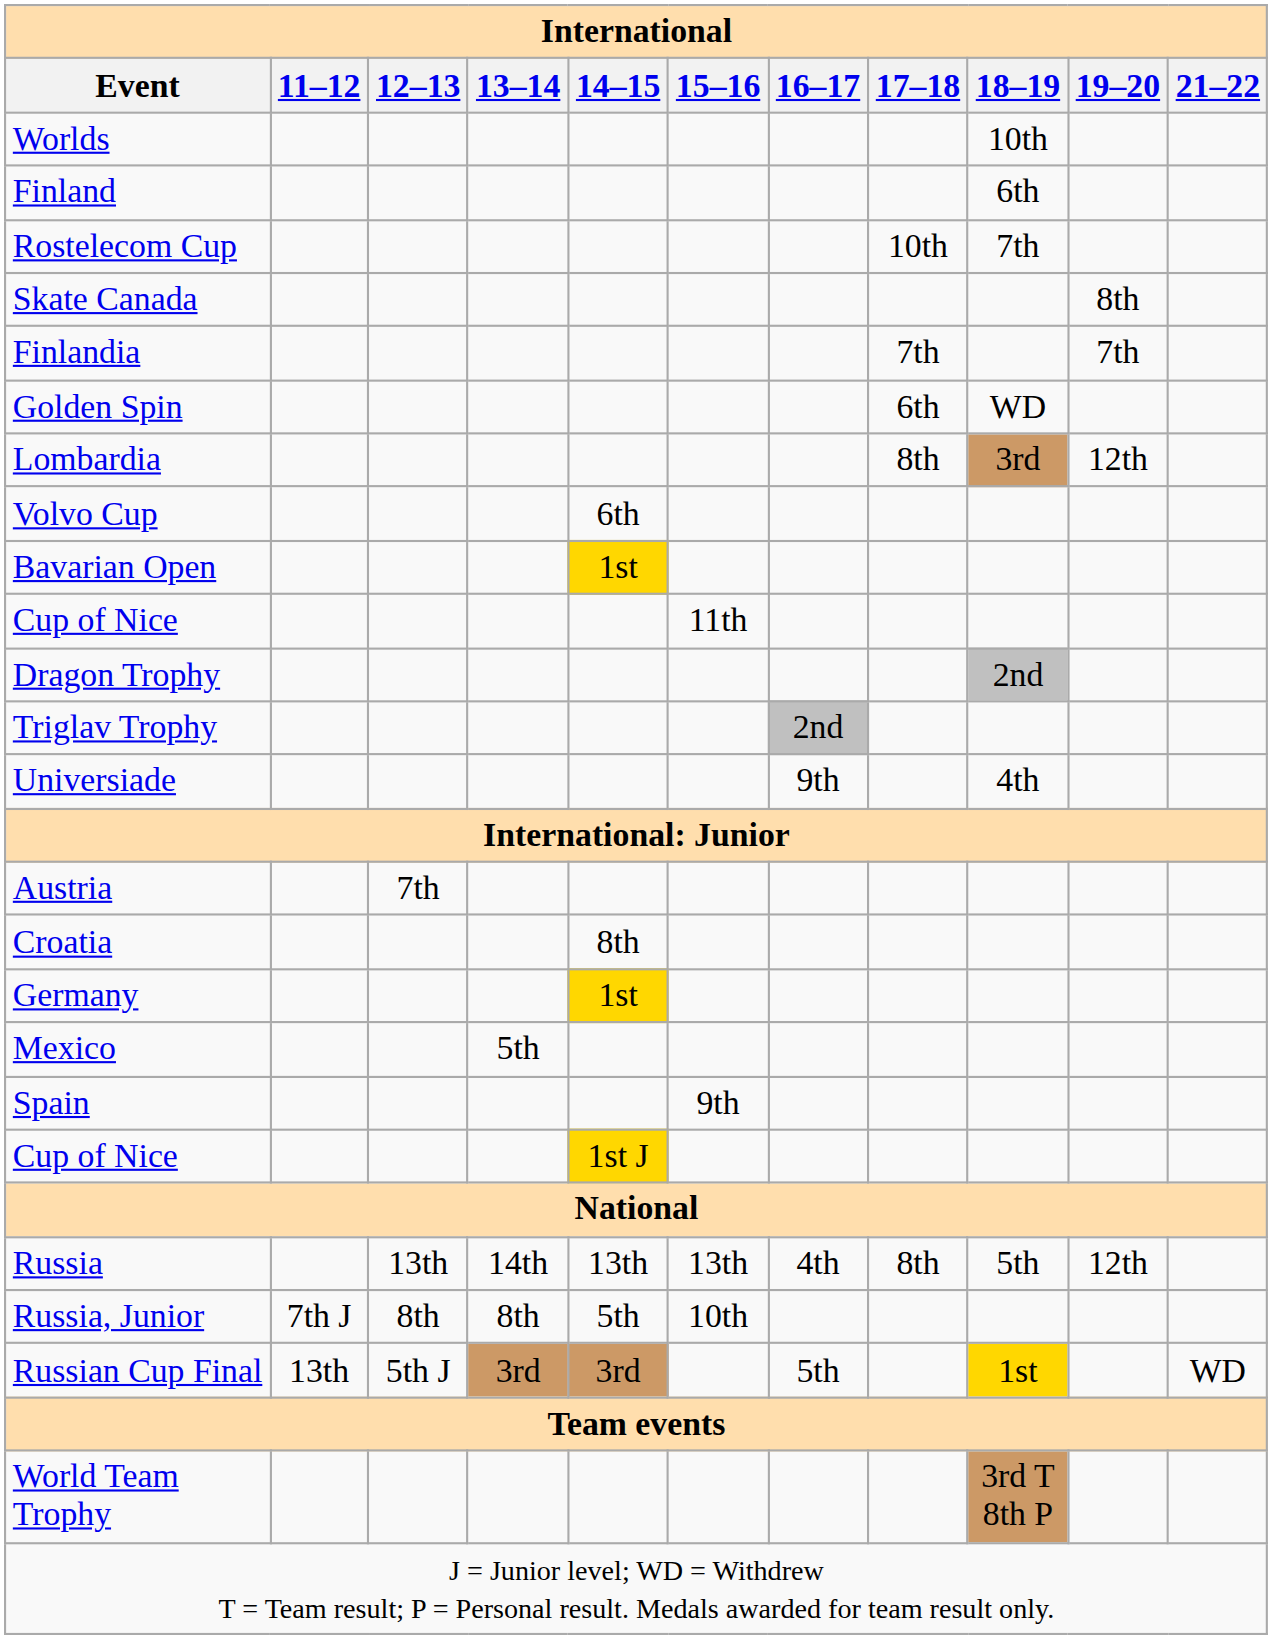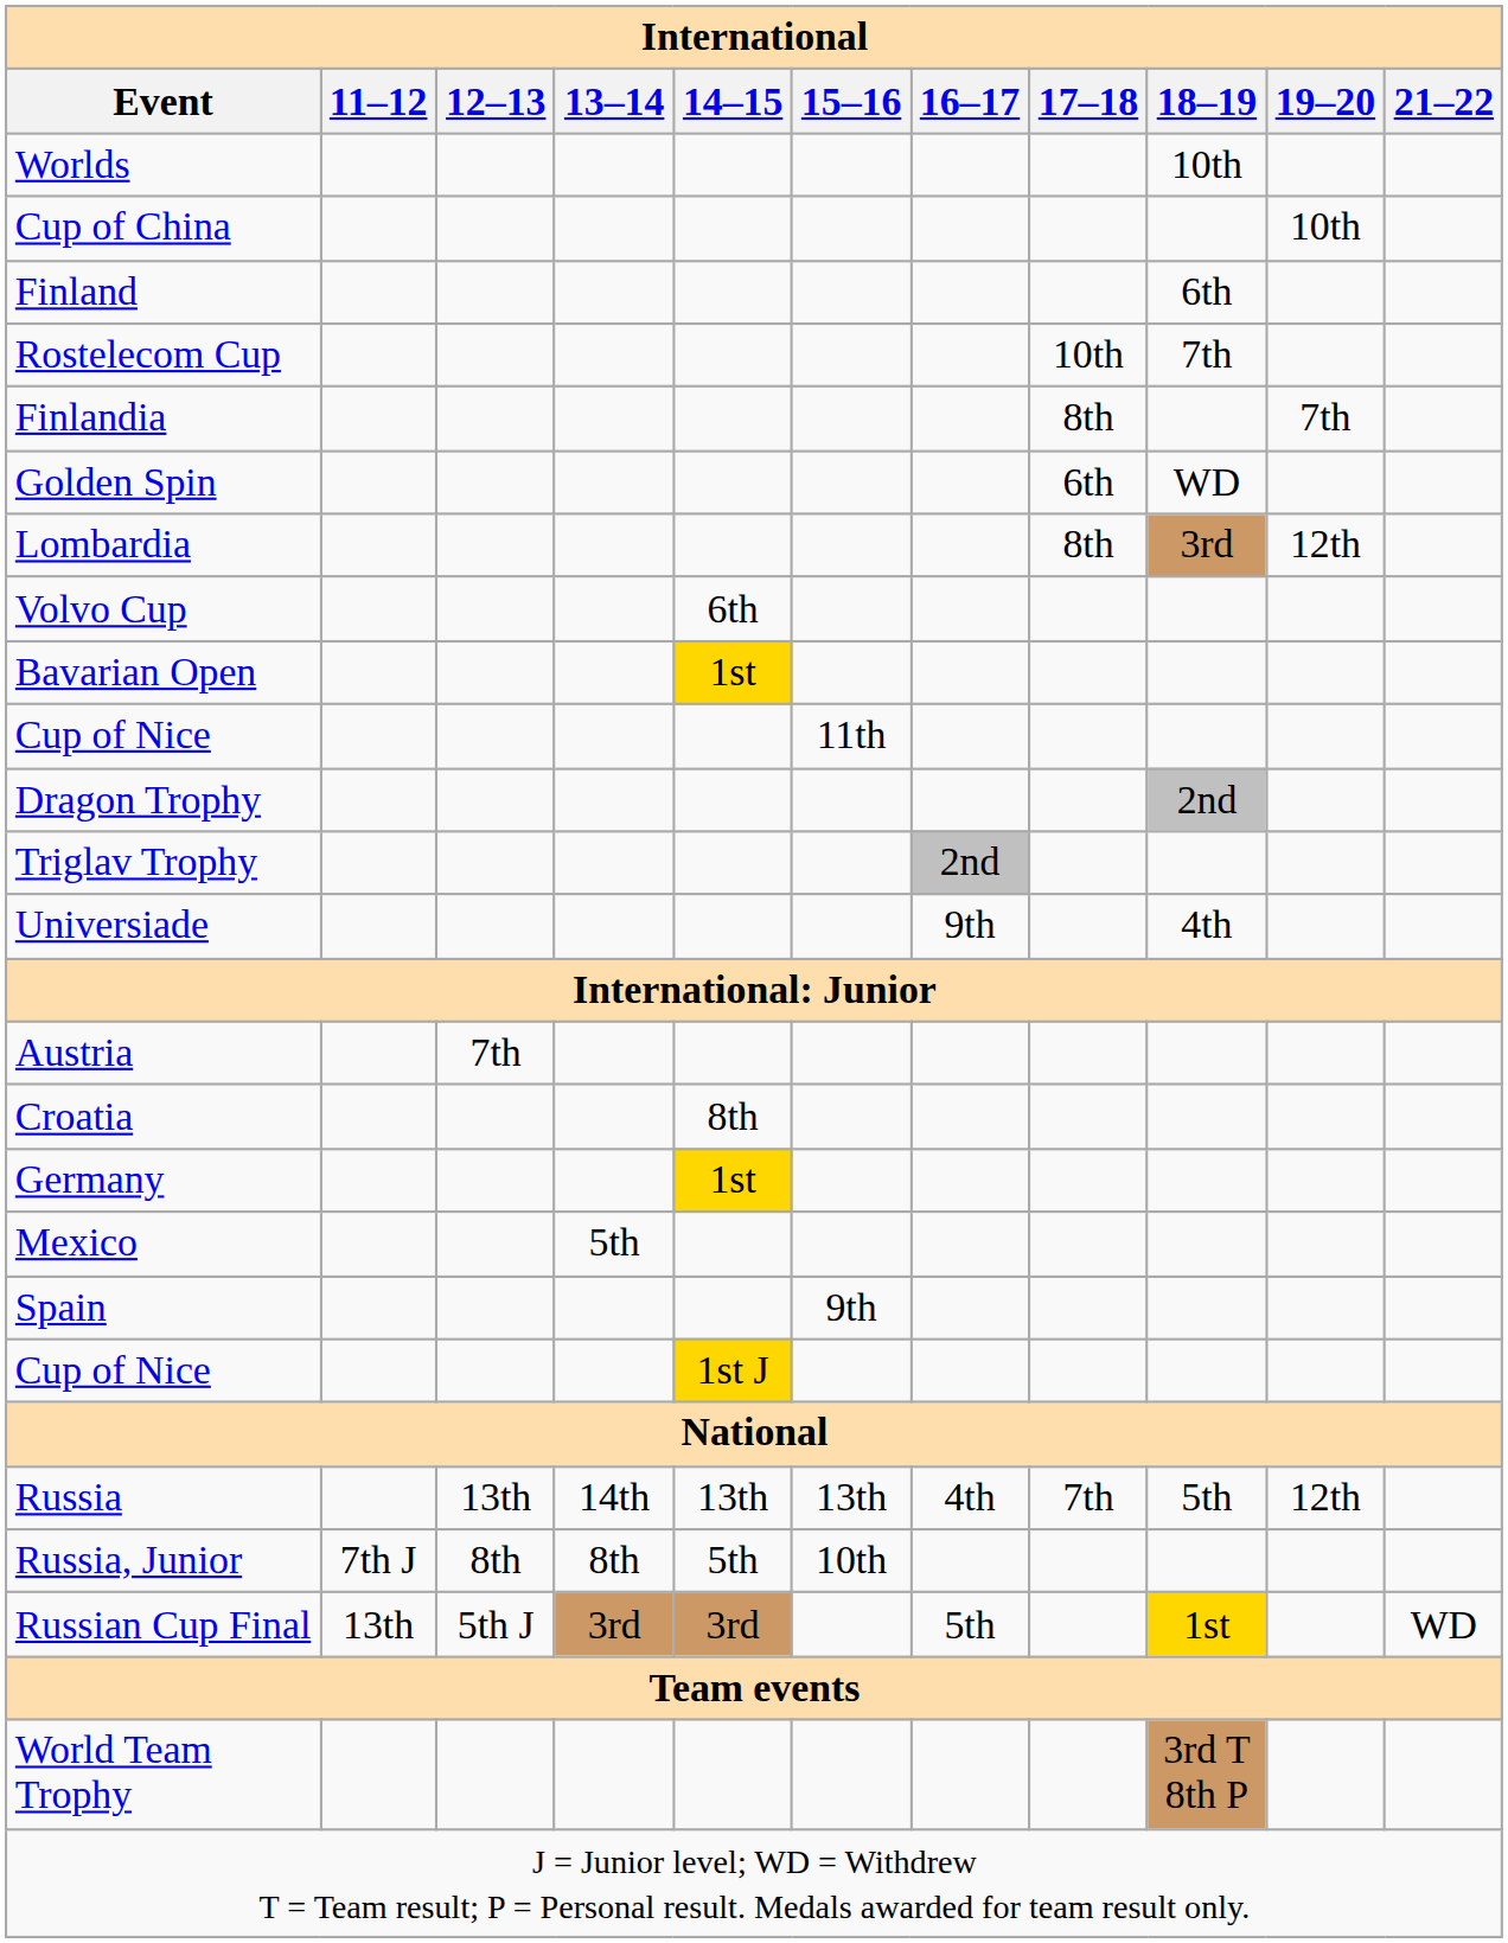+ row: Cup of China | 10th
- row: Skate Canada | 8th
Finlandia | 17–18: 7th -> 8th
Russia | 17–18: 8th -> 7th
